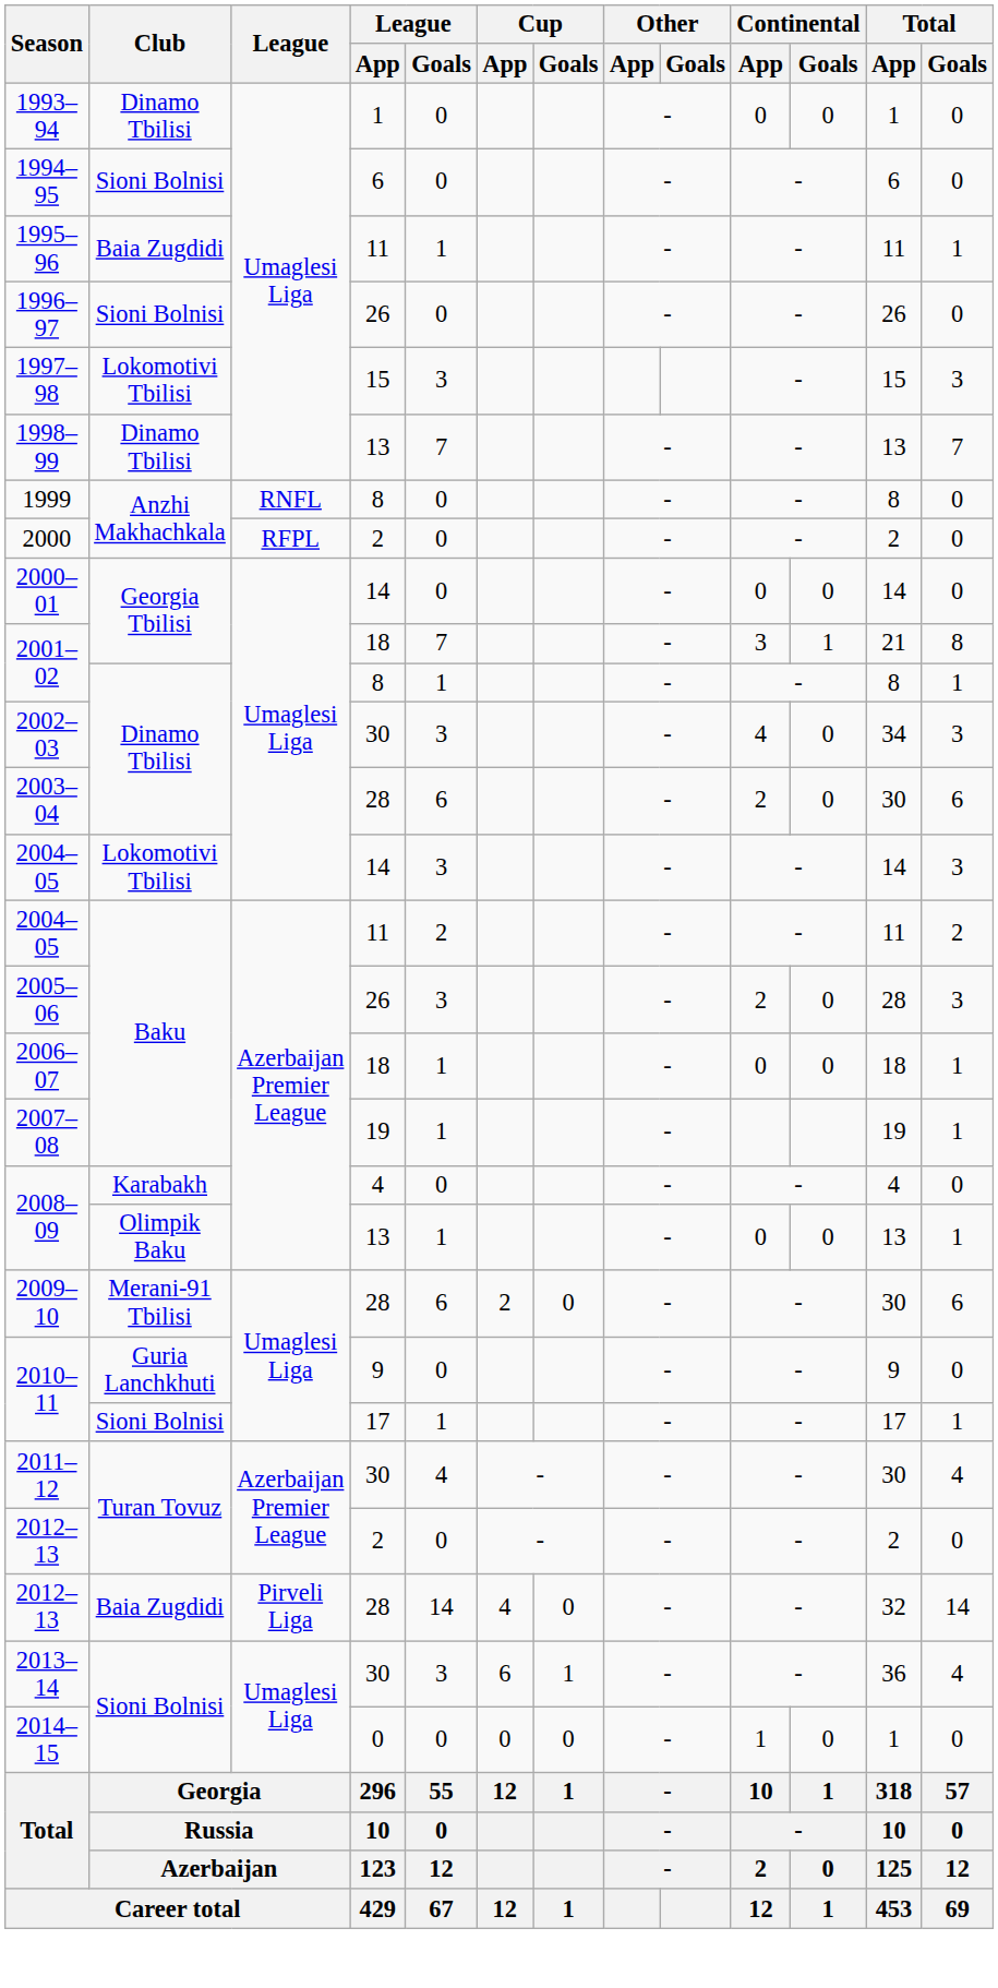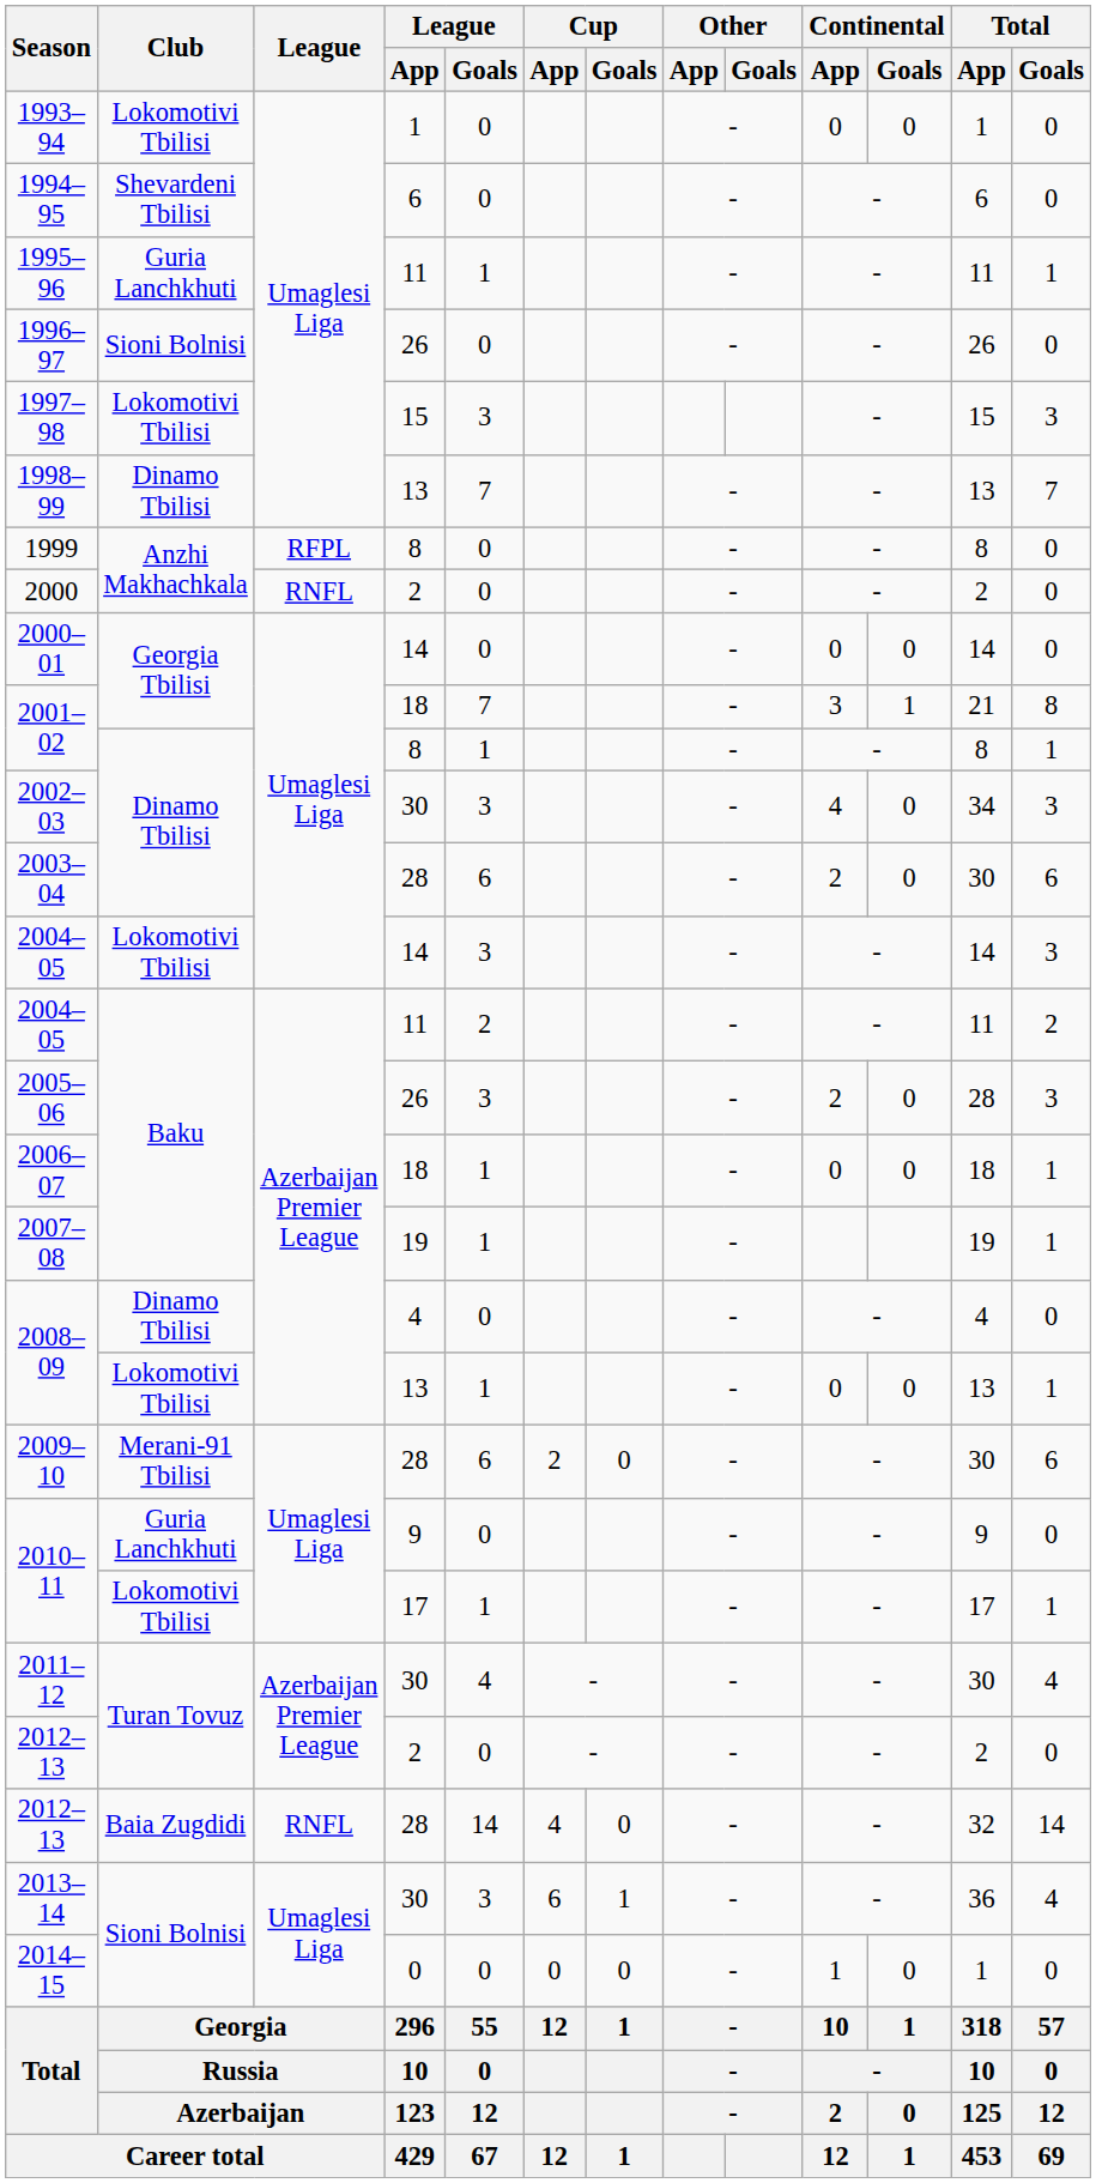1993–94 | Club: Dinamo Tbilisi -> Lokomotivi Tbilisi
1994–95 | Club: Sioni Bolnisi -> Shevardeni Tbilisi
1995–96 | Club: Baia Zugdidi -> Guria Lanchkhuti
1999 | League: RNFL -> RFPL
2000 | League: RFPL -> RNFL
2008–09 / 4 | Club: Karabakh -> Dinamo Tbilisi
2008–09 / 13 | Club: Olimpik Baku -> Lokomotivi Tbilisi
2010–11 / 17 | Club: Sioni Bolnisi -> Lokomotivi Tbilisi
2012–13 / 28 | League: Pirveli Liga -> RNFL
